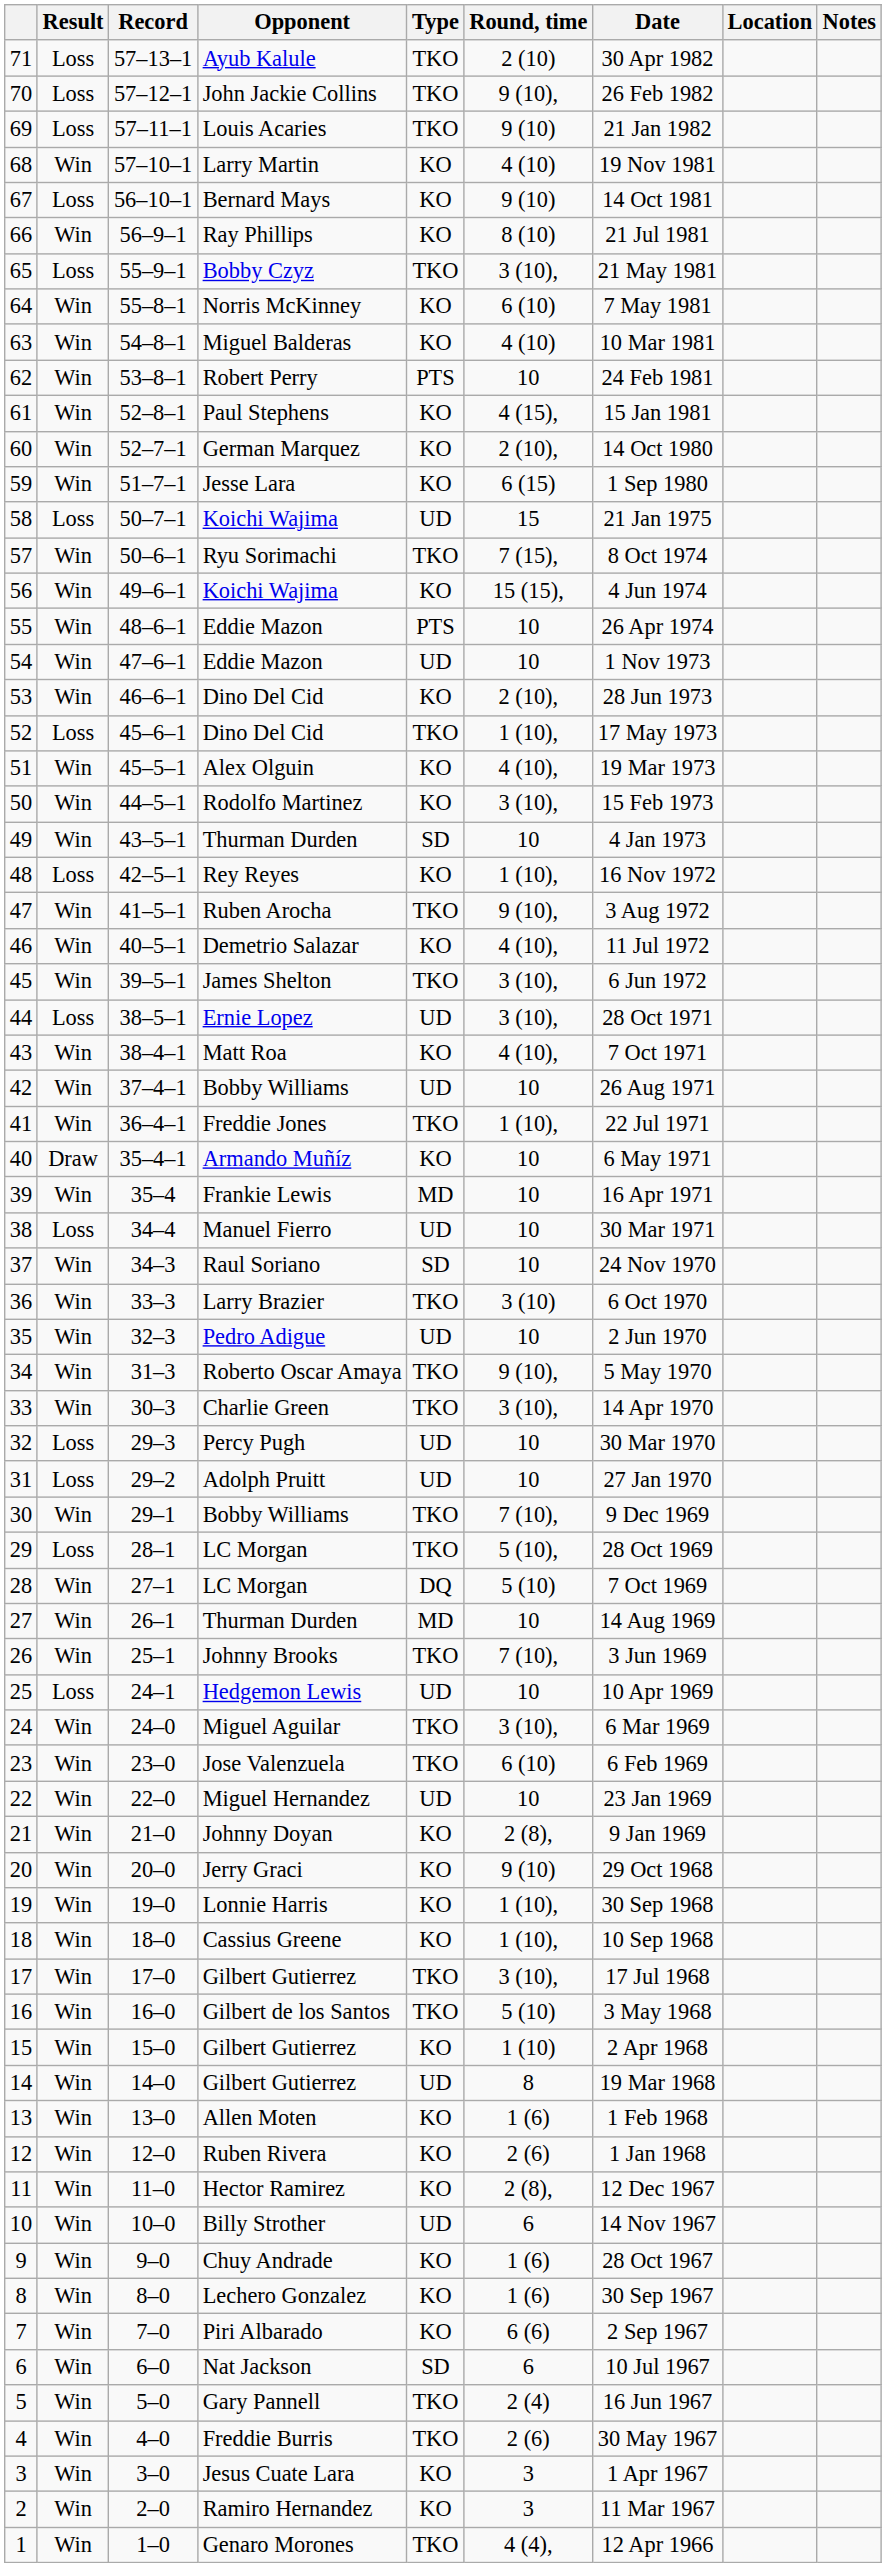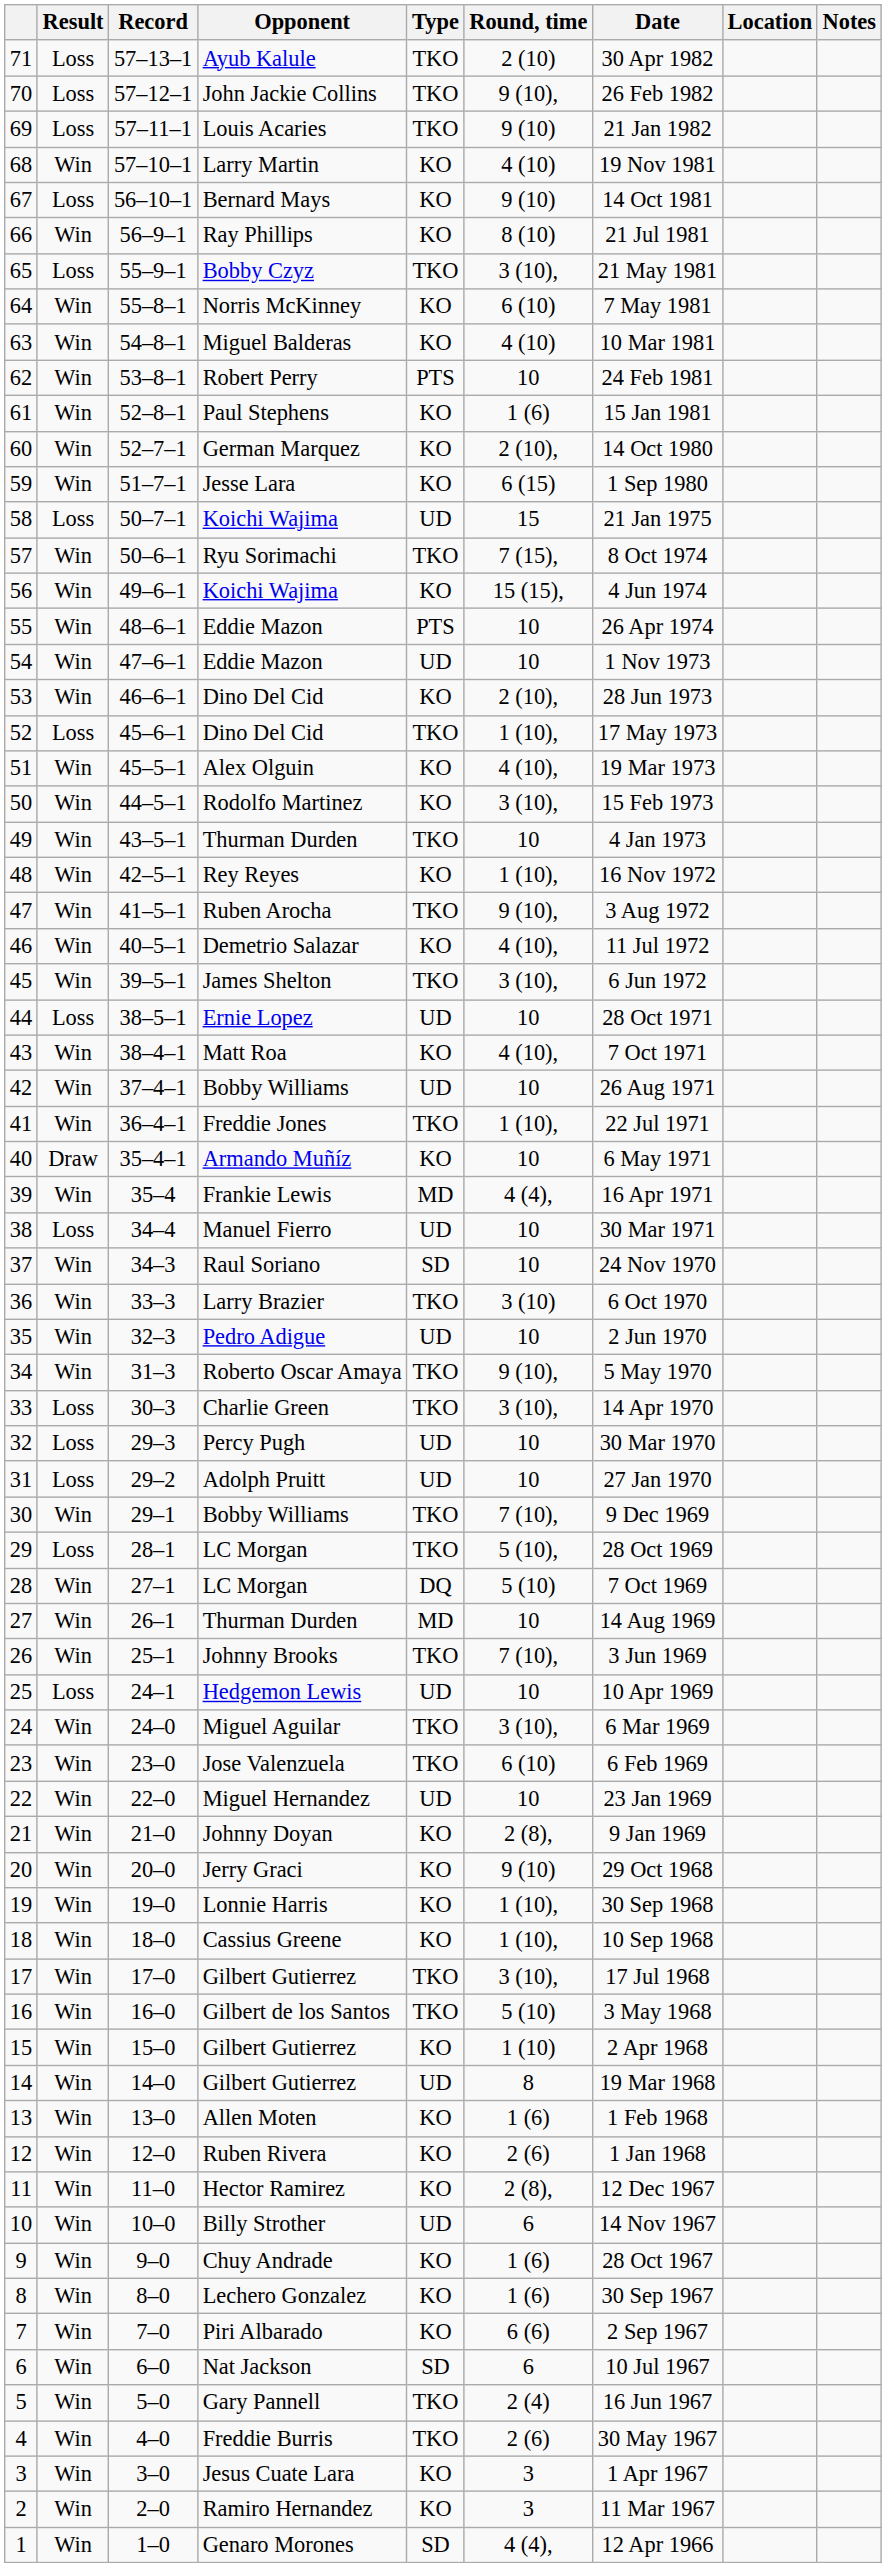61 | Round, time: 4 (15), -> 1 (6)
49 | Type: SD -> TKO
48 | Result: Loss -> Win
44 | Round, time: 3 (10), -> 10
39 | Round, time: 10 -> 4 (4),
33 | Result: Win -> Loss
1 | Type: TKO -> SD
